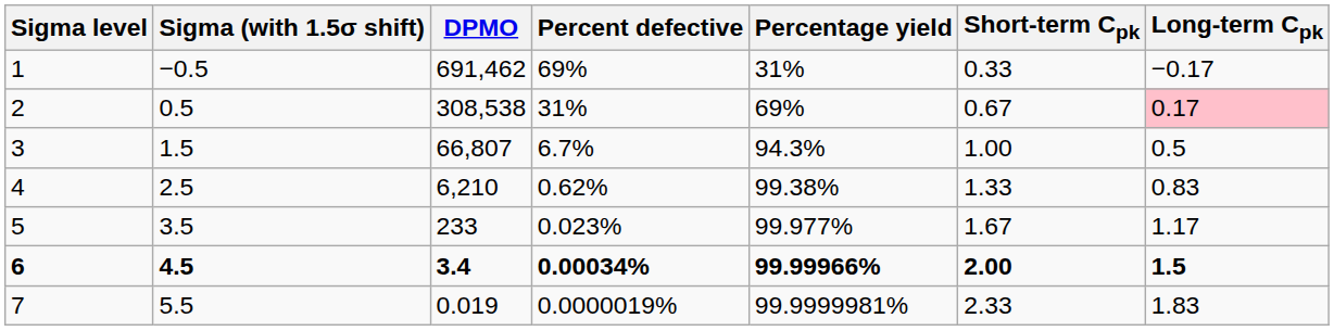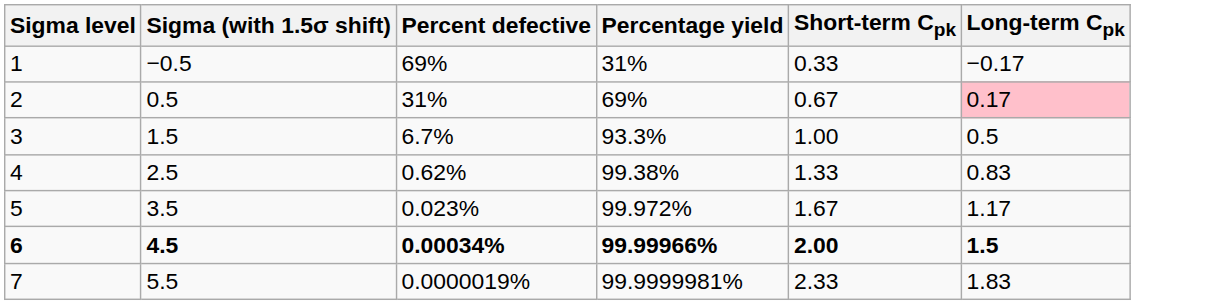- column: DPMO | 691,462 | 308,538 | 66,807 | 6,210 | 233 | 3.4 | 0.019
3 | Percentage yield: 94.3% -> 93.3%
5 | Percentage yield: 99.977% -> 99.972%
